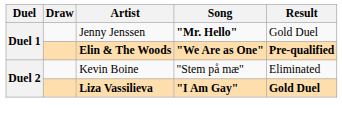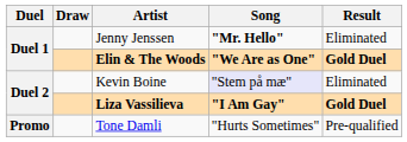Jenny Jenssen | Result: Gold Duel -> Eliminated
Elin & The Woods | Result: Pre-qualified -> Gold Duel
Kevin Boine | Song: no background -> lavender background
+ row: Promo | Tone Damli | "Hurts Sometimes" | Pre-qualified
